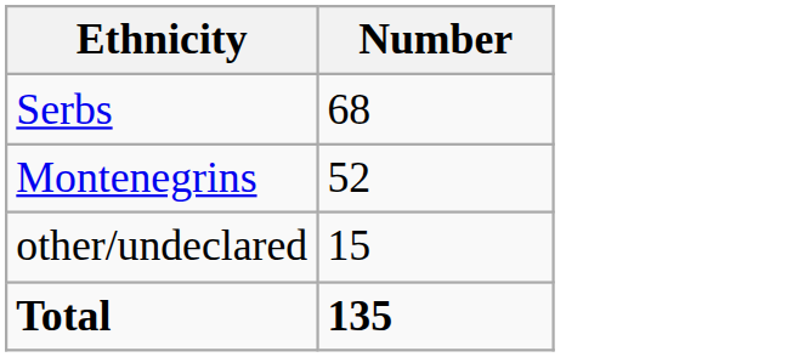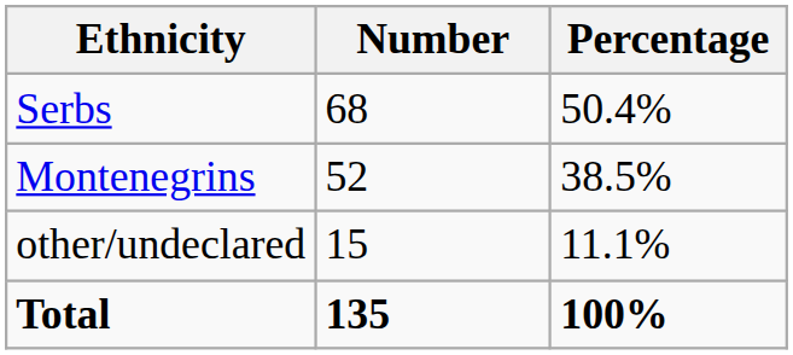+ column: Percentage | 50.4% | 38.5% | 11.1% | 100%
